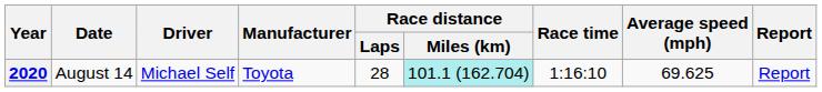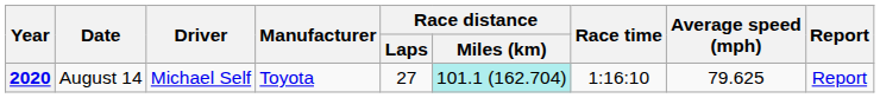2020 | Race distance / Laps: 28 -> 27
2020 | Average speed (mph): 69.625 -> 79.625
